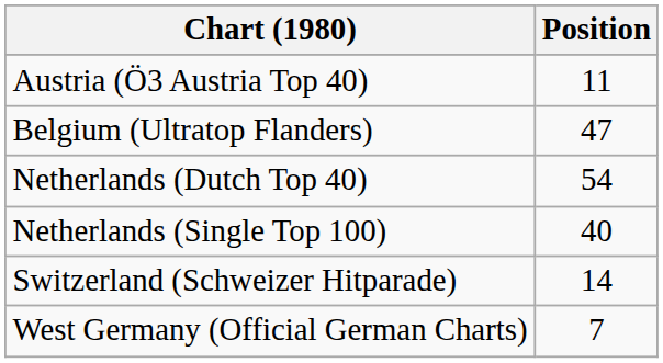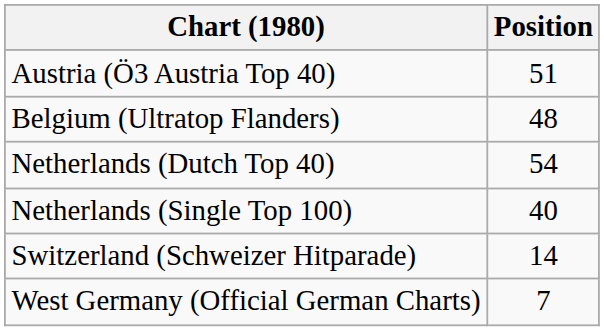Austria (Ö3 Austria Top 40) | Position: 11 -> 51
Belgium (Ultratop Flanders) | Position: 47 -> 48
